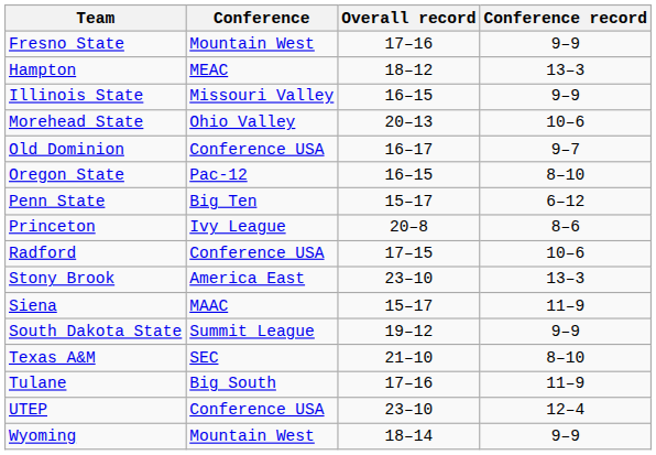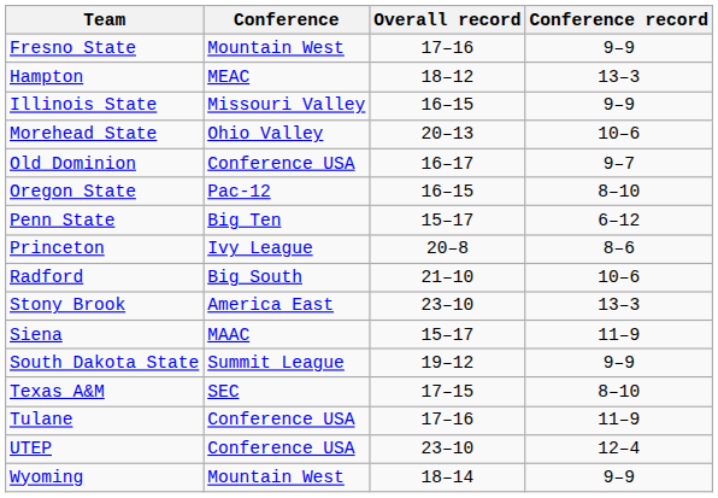Radford | Conference: Conference USA -> Big South
Radford | Overall record: 17–15 -> 21–10
Texas A&M | Overall record: 21–10 -> 17–15
Tulane | Conference: Big South -> Conference USA
